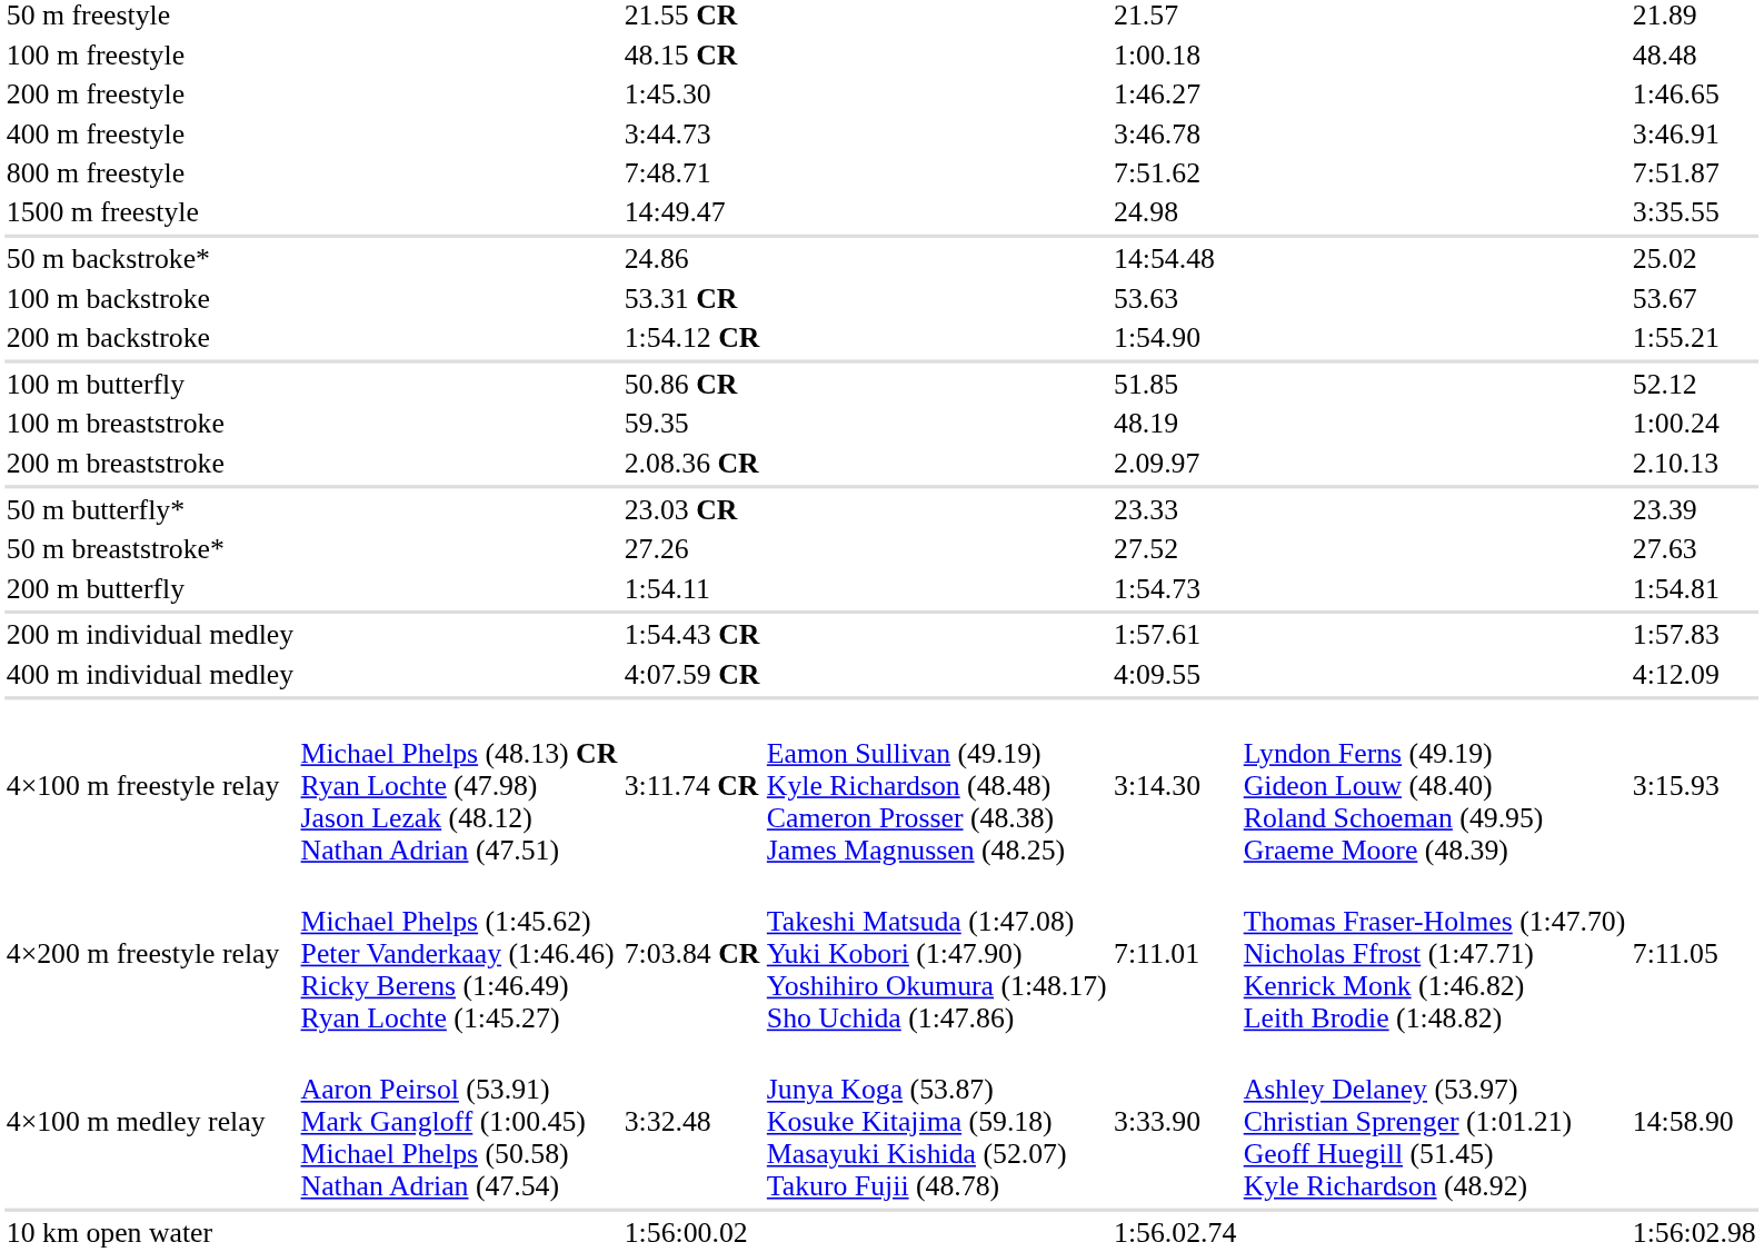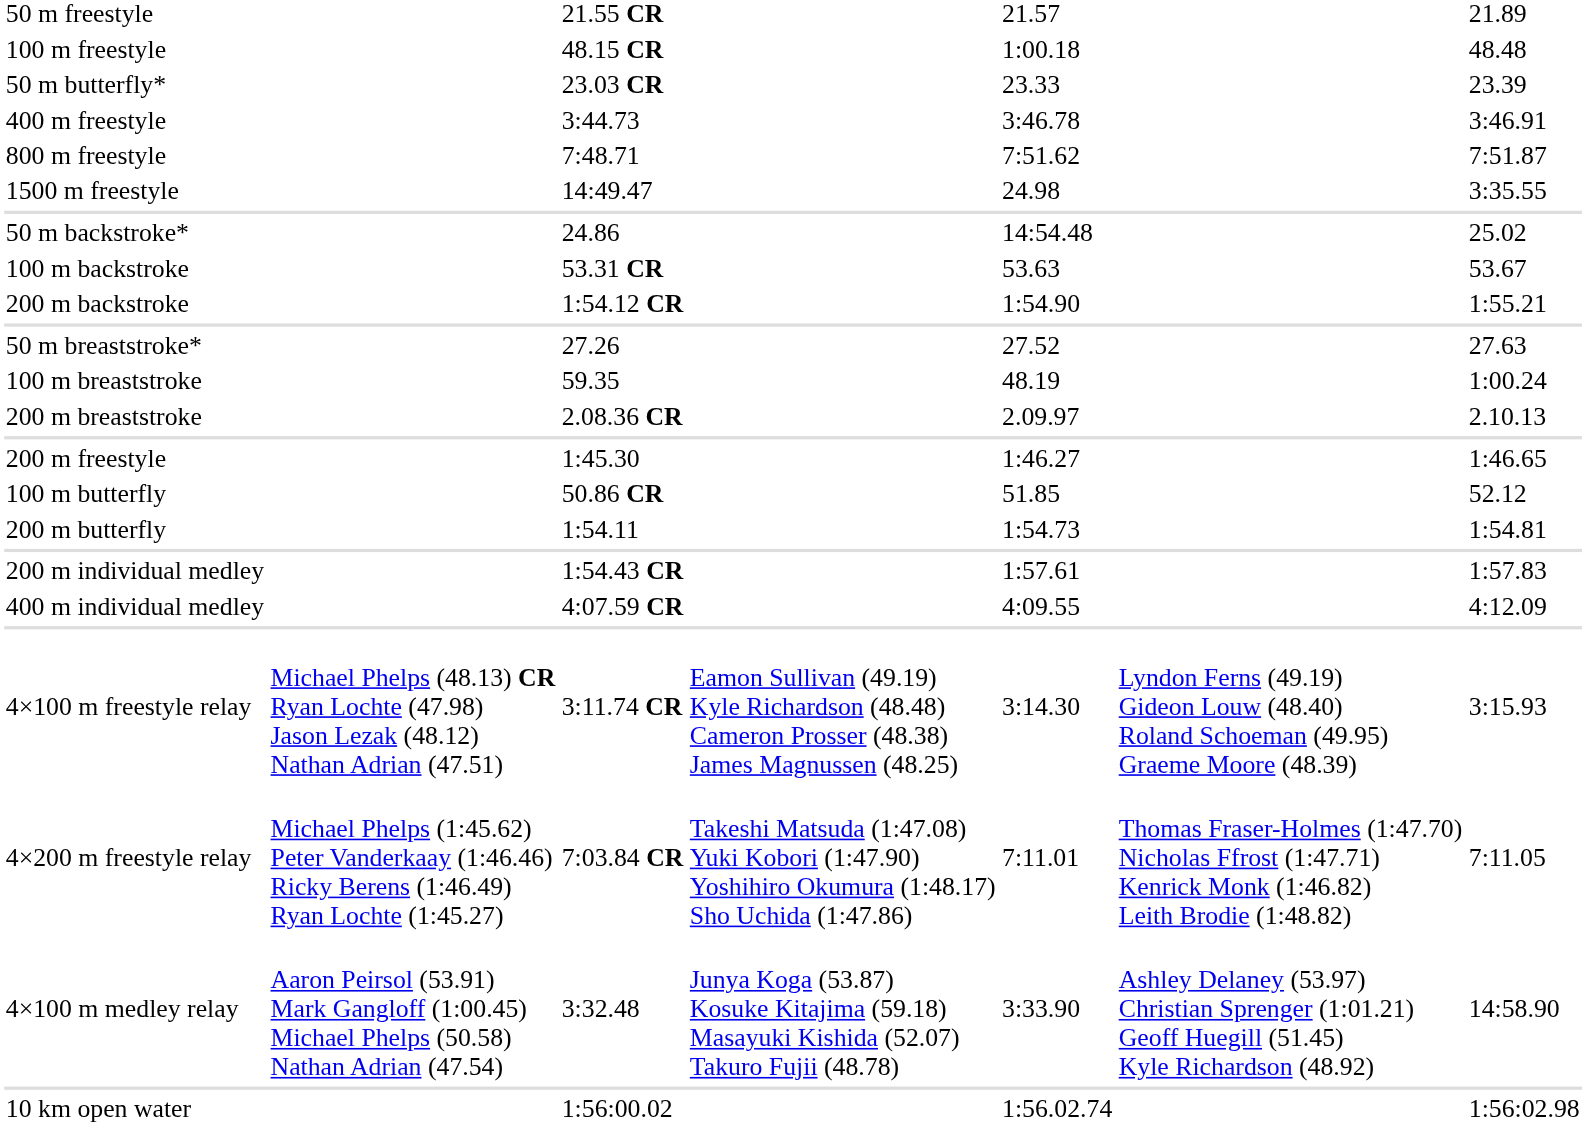rows swapped: 200 m freestyle <-> 50 m butterfly*
rows swapped: 50 m breaststroke* <-> 100 m butterfly
